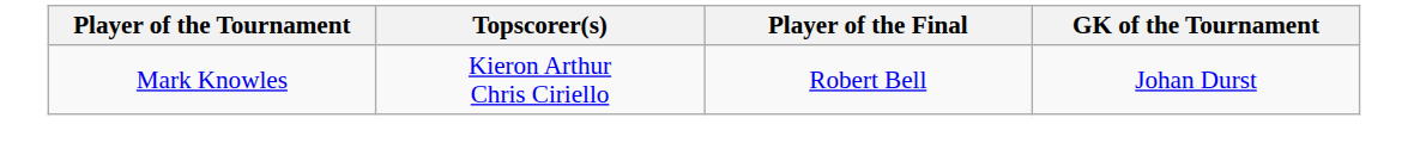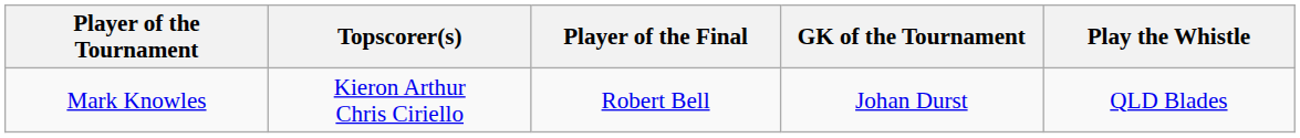+ column: Play the Whistle | QLD Blades
